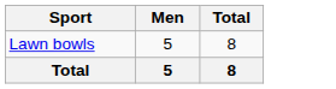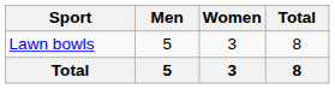+ column: Women | 3 | 3
